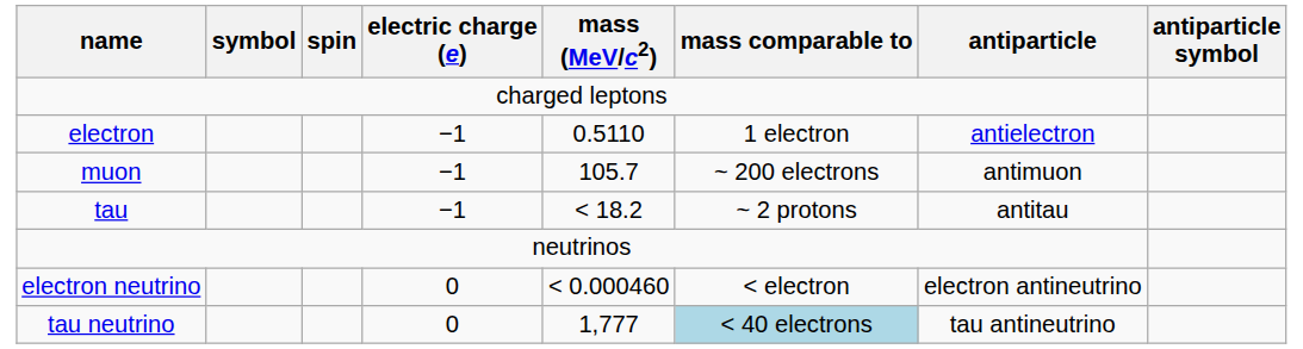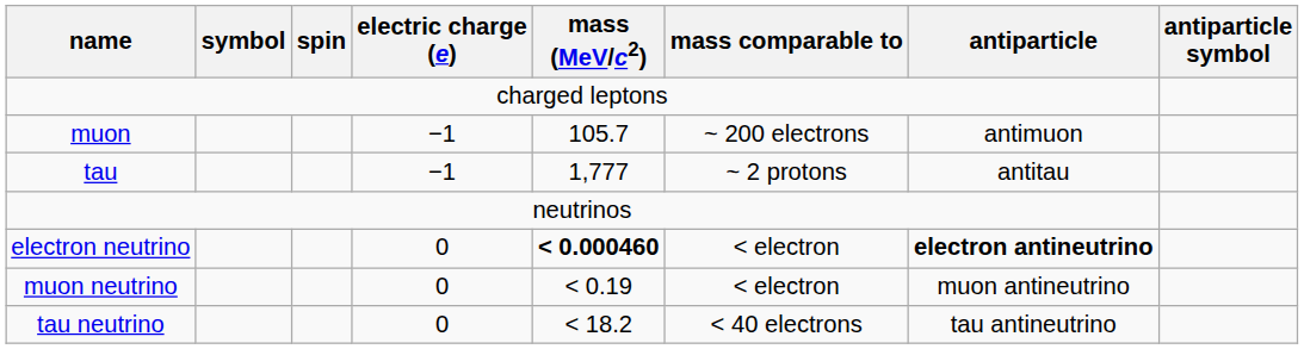- row: electron | −1 | 0.5110 | 1 electron | antielectron
tau | mass (MeV/c2): < 18.2 -> 1,777
electron neutrino | mass (MeV/c2): normal -> bold
electron neutrino | antiparticle: normal -> bold
+ row: muon neutrino | 0 | < 0.19 | < electron | muon antineutrino
tau neutrino | mass (MeV/c2): 1,777 -> < 18.2
tau neutrino | mass comparable to: lightblue background -> no background
